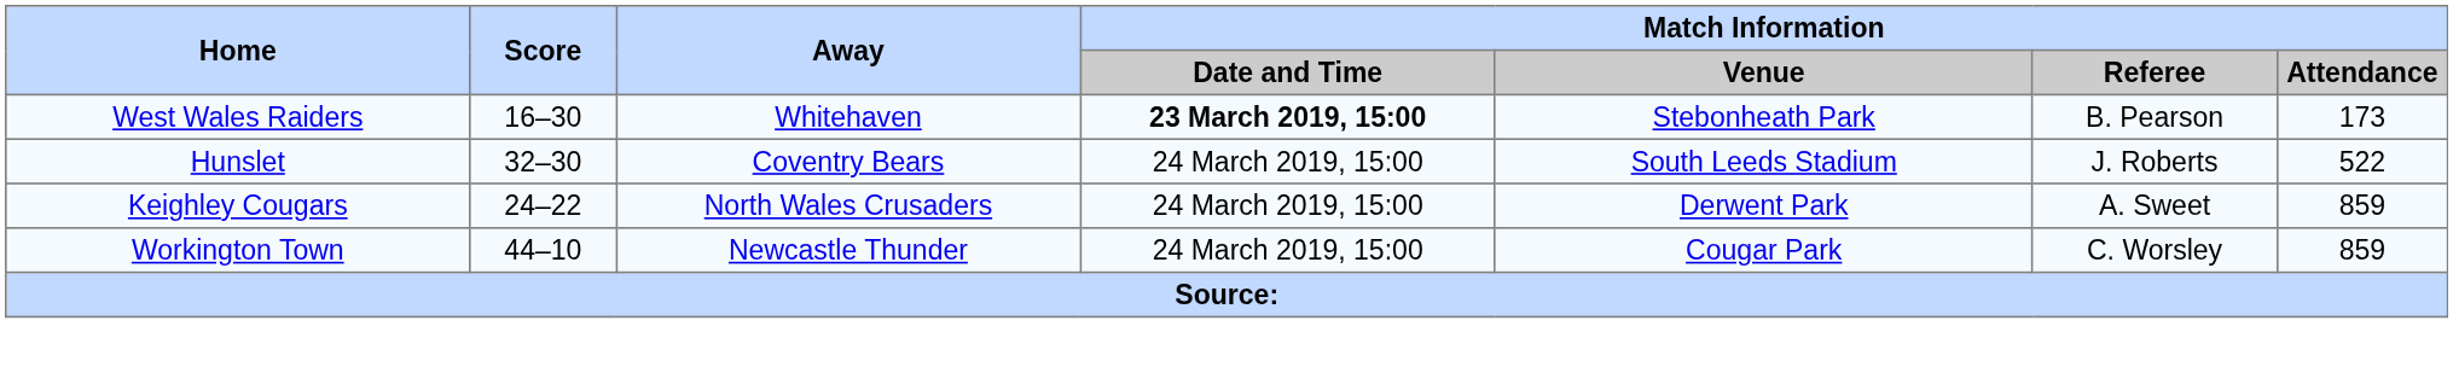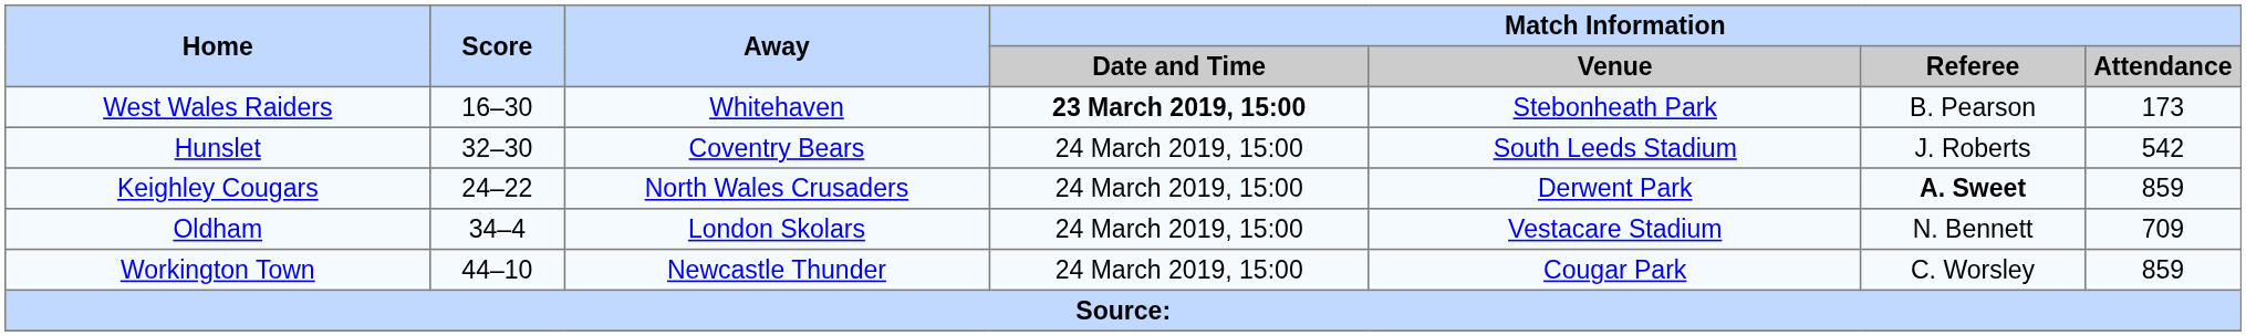Hunslet | Match Information / Attendance: 522 -> 542
Keighley Cougars | Match Information / Referee: normal -> bold
+ row: Oldham | 34–4 | London Skolars | 24 March 2019, 15:00 | Vestacare Stadium | N. Bennett | 709
